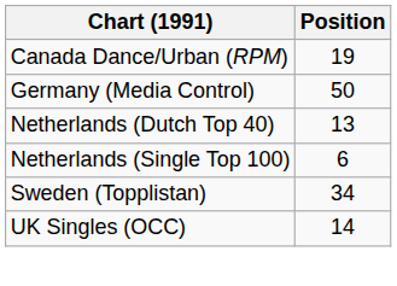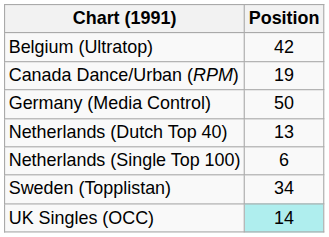+ row: Belgium (Ultratop) | 42
UK Singles (OCC) | Position: no background -> paleturquoise background
